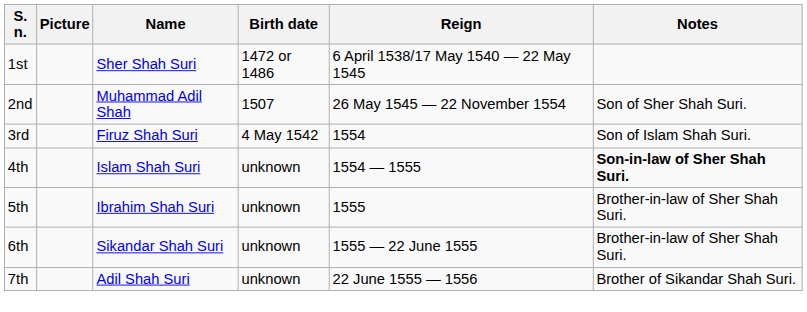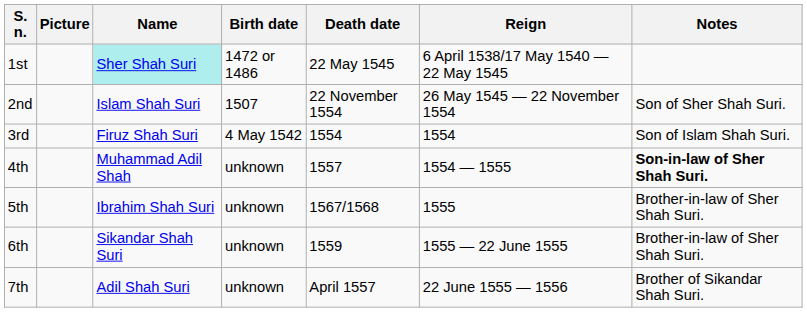+ column: Death date | 22 May 1545 | 22 November 1554 | 1554 | 1557 | 1567/1568 | 1559 | April 1557
1st | Name: no background -> paleturquoise background
2nd | Name: Muhammad Adil Shah -> Islam Shah Suri
4th | Name: Islam Shah Suri -> Muhammad Adil Shah
